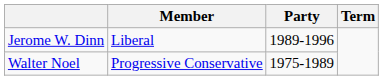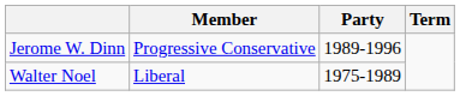Jerome W. Dinn | Member: Liberal -> Progressive Conservative
Walter Noel | Member: Progressive Conservative -> Liberal
